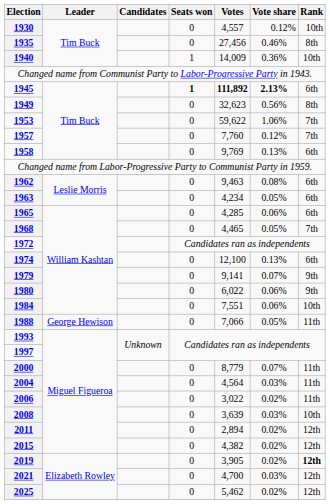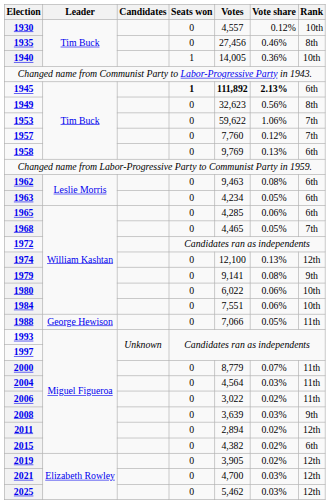1940 | Votes: 14,009 -> 14,005
1974 | Rank: 6th -> 12th
1979 | Vote share: 0.07% -> 0.08%
1980 | Rank: 9th -> 10th
2008 | Rank: 10th -> 9th
2015 | Rank: 12th -> 6th
2019 | Rank: bold -> normal
2025 | Vote share: 0.02% -> 0.03%
